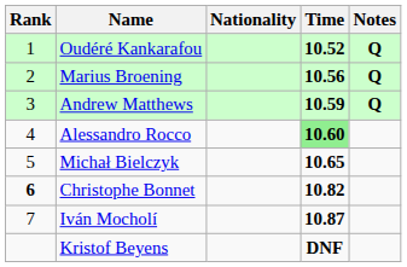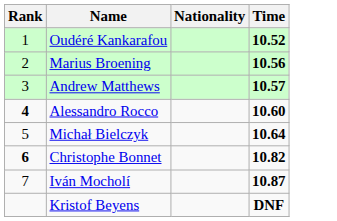- column: Notes | Q | Q | Q
Andrew Matthews | Time: 10.59 -> 10.57
Alessandro Rocco | Rank: normal -> bold
Alessandro Rocco | Time: lightgreen background -> no background
Michał Bielczyk | Time: 10.65 -> 10.64
